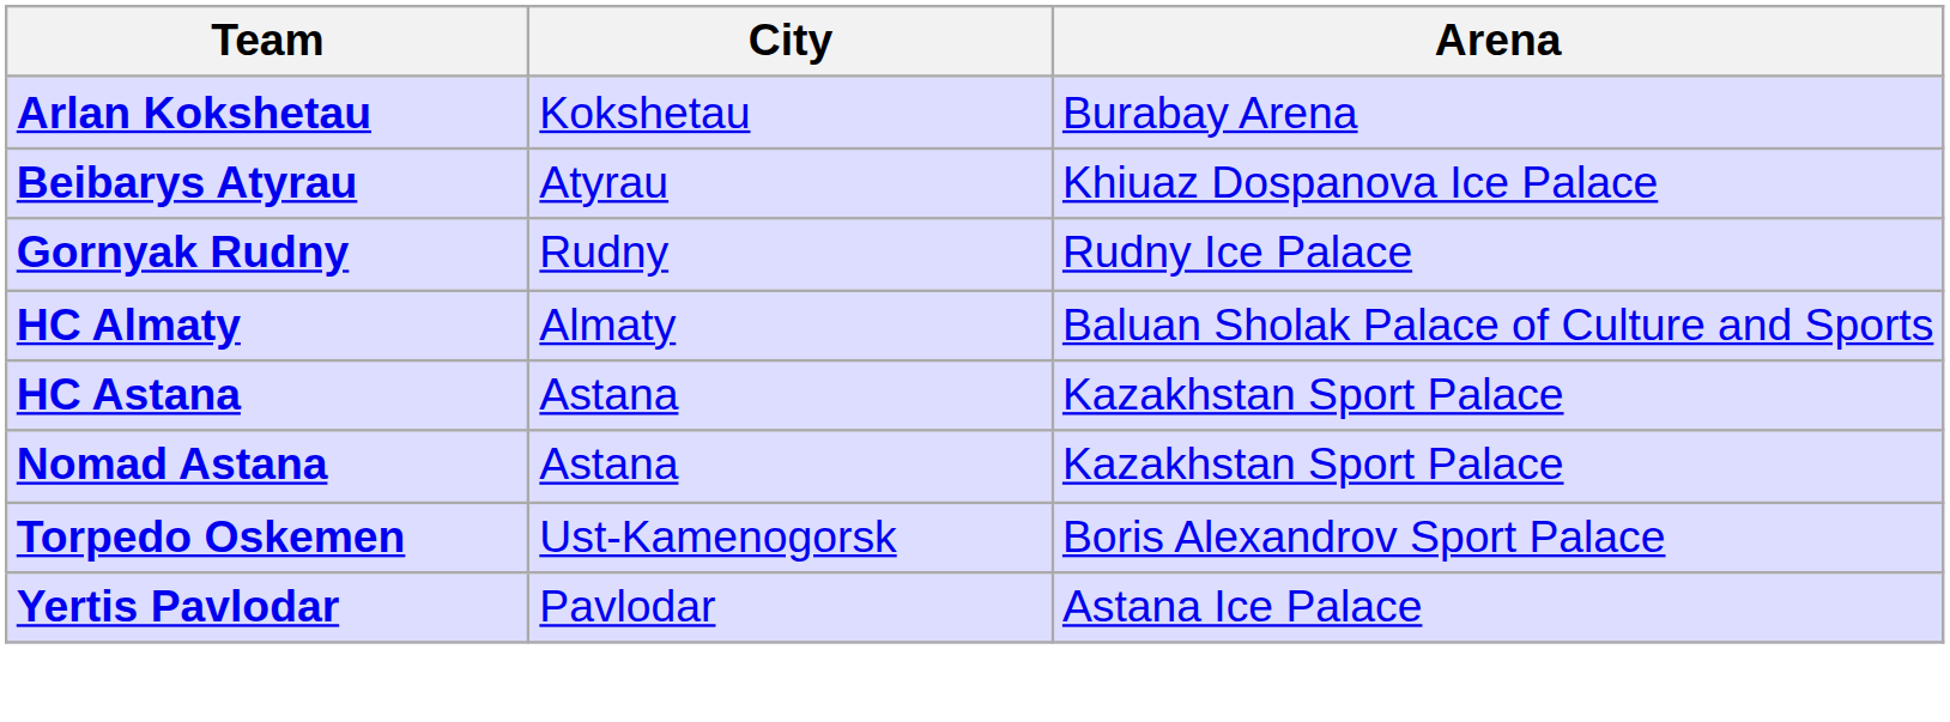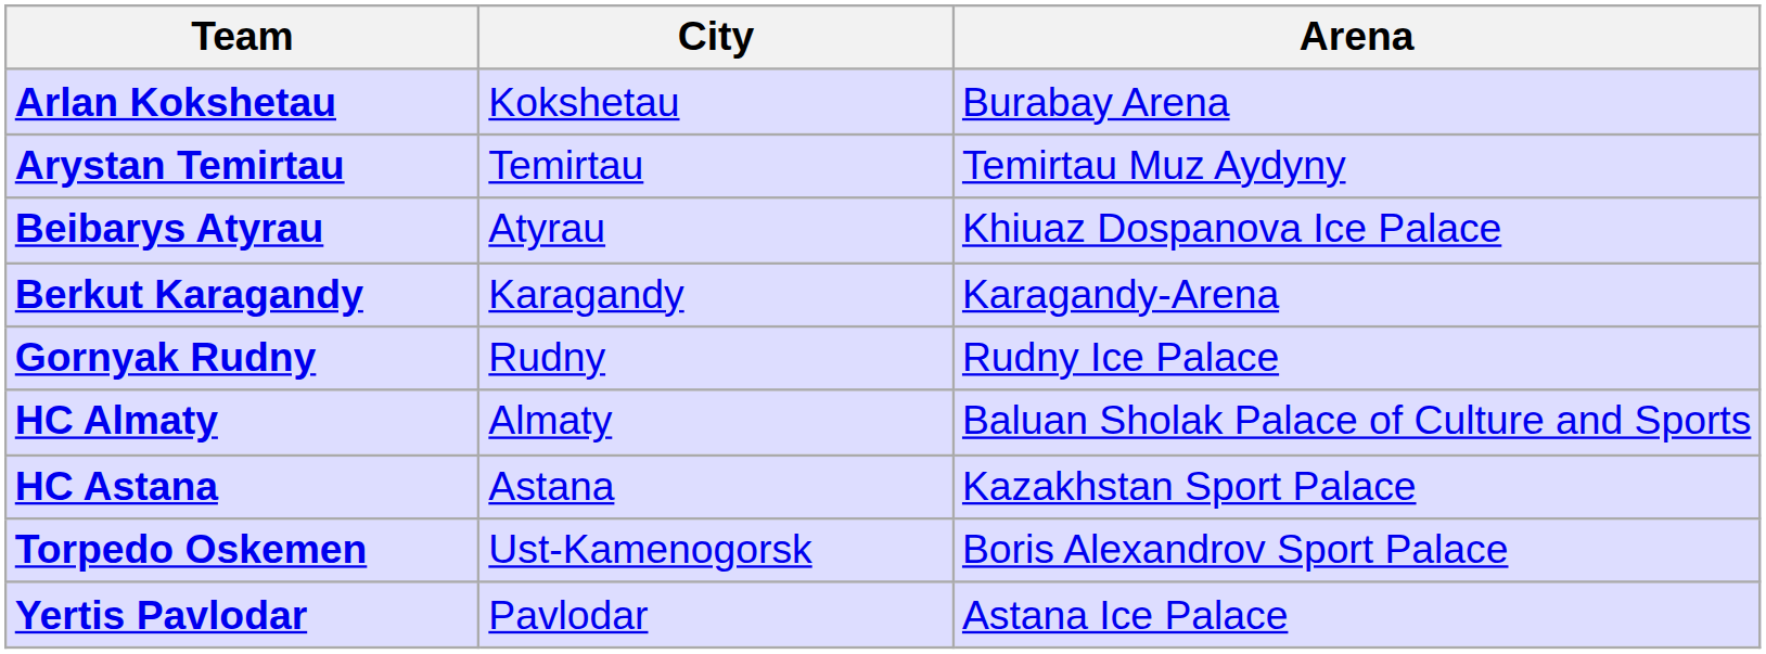+ row: Arystan Temirtau | Temirtau | Temirtau Muz Aydyny
+ row: Berkut Karagandy | Karagandy | Karagandy-Arena
- row: Nomad Astana | Astana | Kazakhstan Sport Palace
